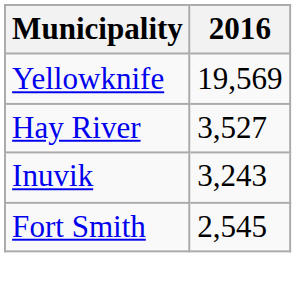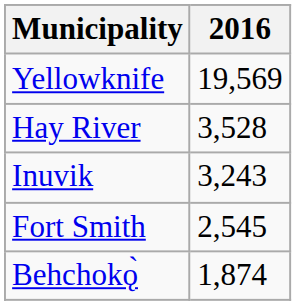Hay River | 2016: 3,527 -> 3,528
+ row: Behchokǫ̀ | 1,874
